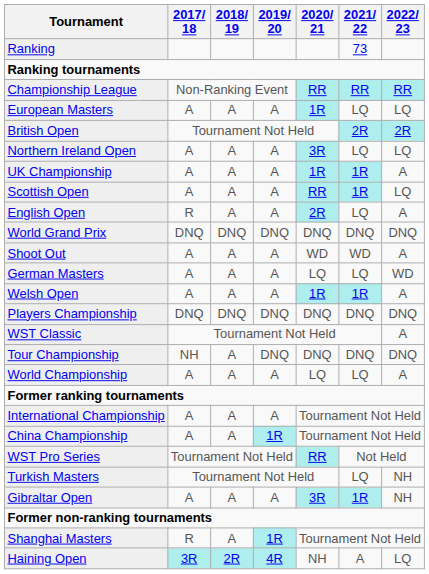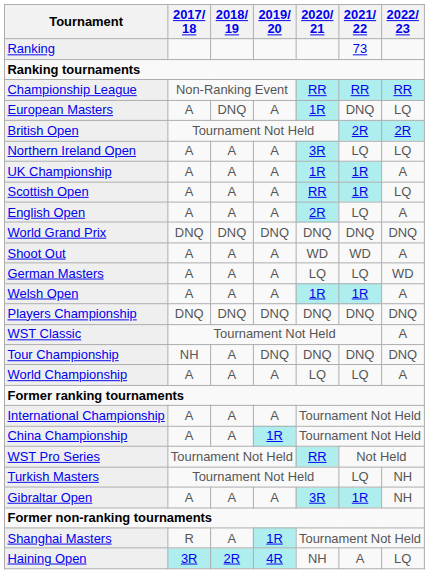European Masters | 2018/ 19: A -> DNQ
European Masters | 2021/ 22: LQ -> DNQ
English Open | 2017/ 18: R -> A
